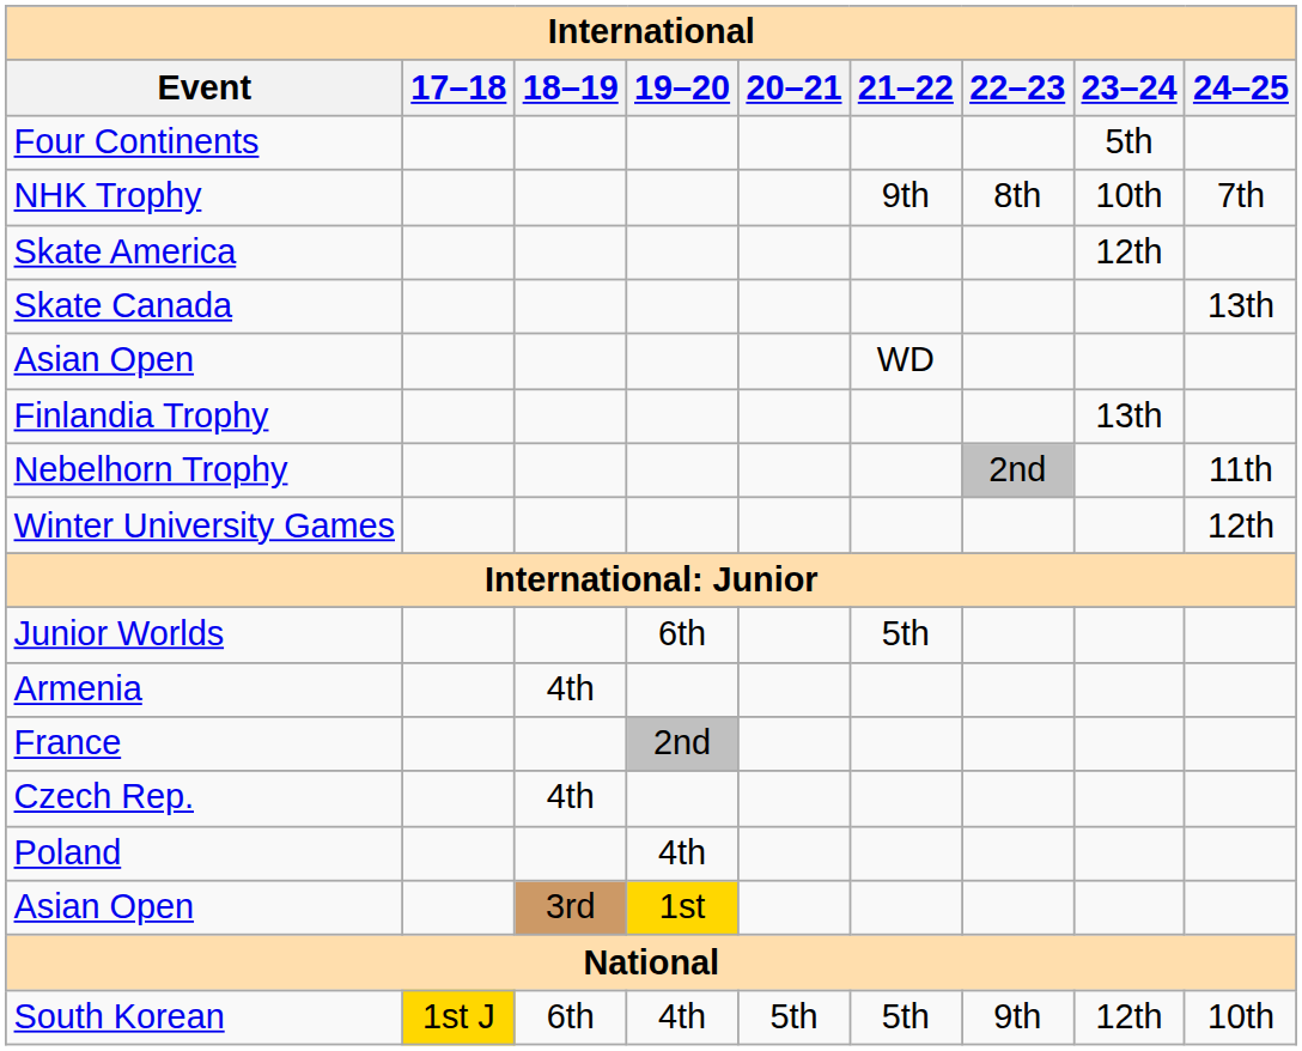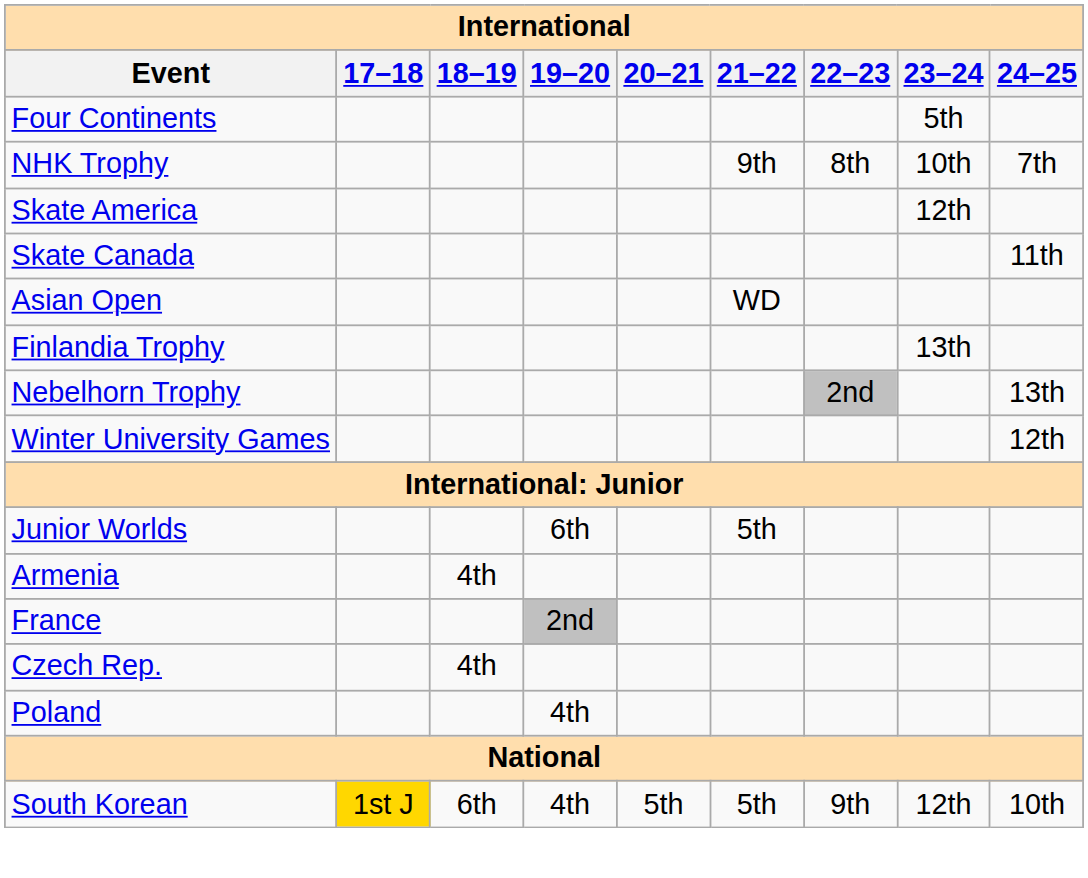Skate Canada | 24–25: 13th -> 11th
Nebelhorn Trophy | 24–25: 11th -> 13th
- row: Asian Open | 3rd | 1st
